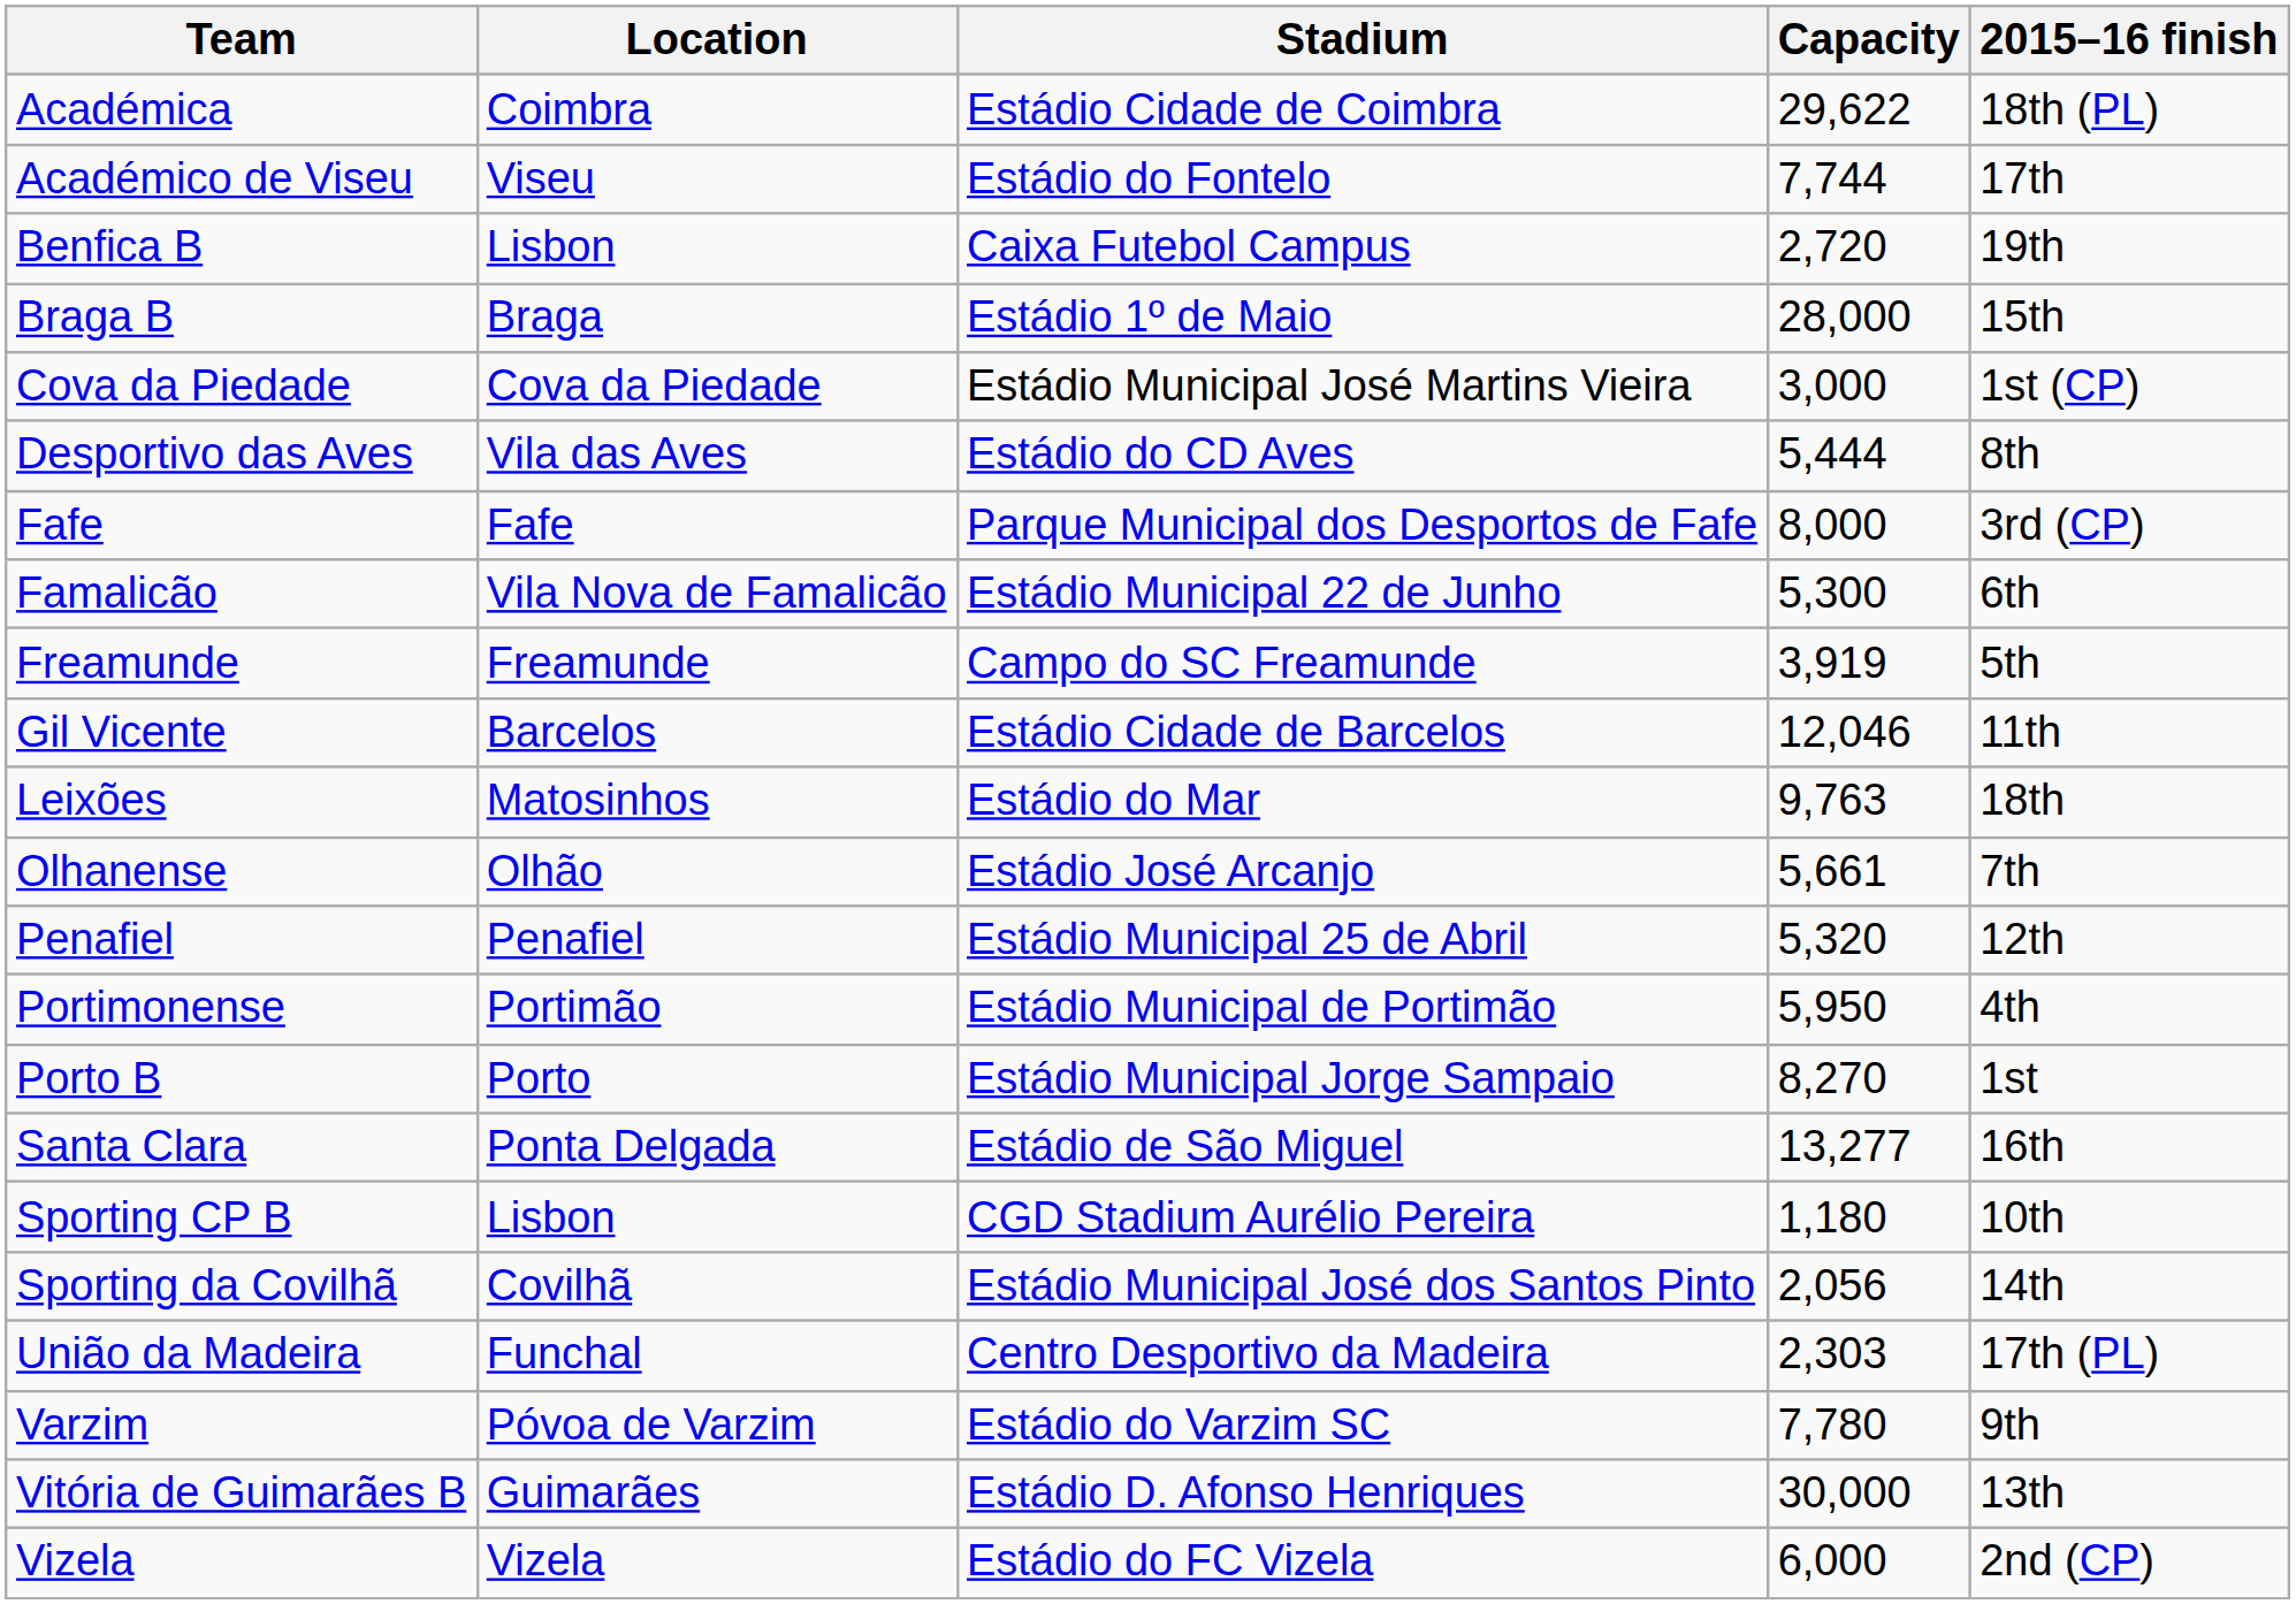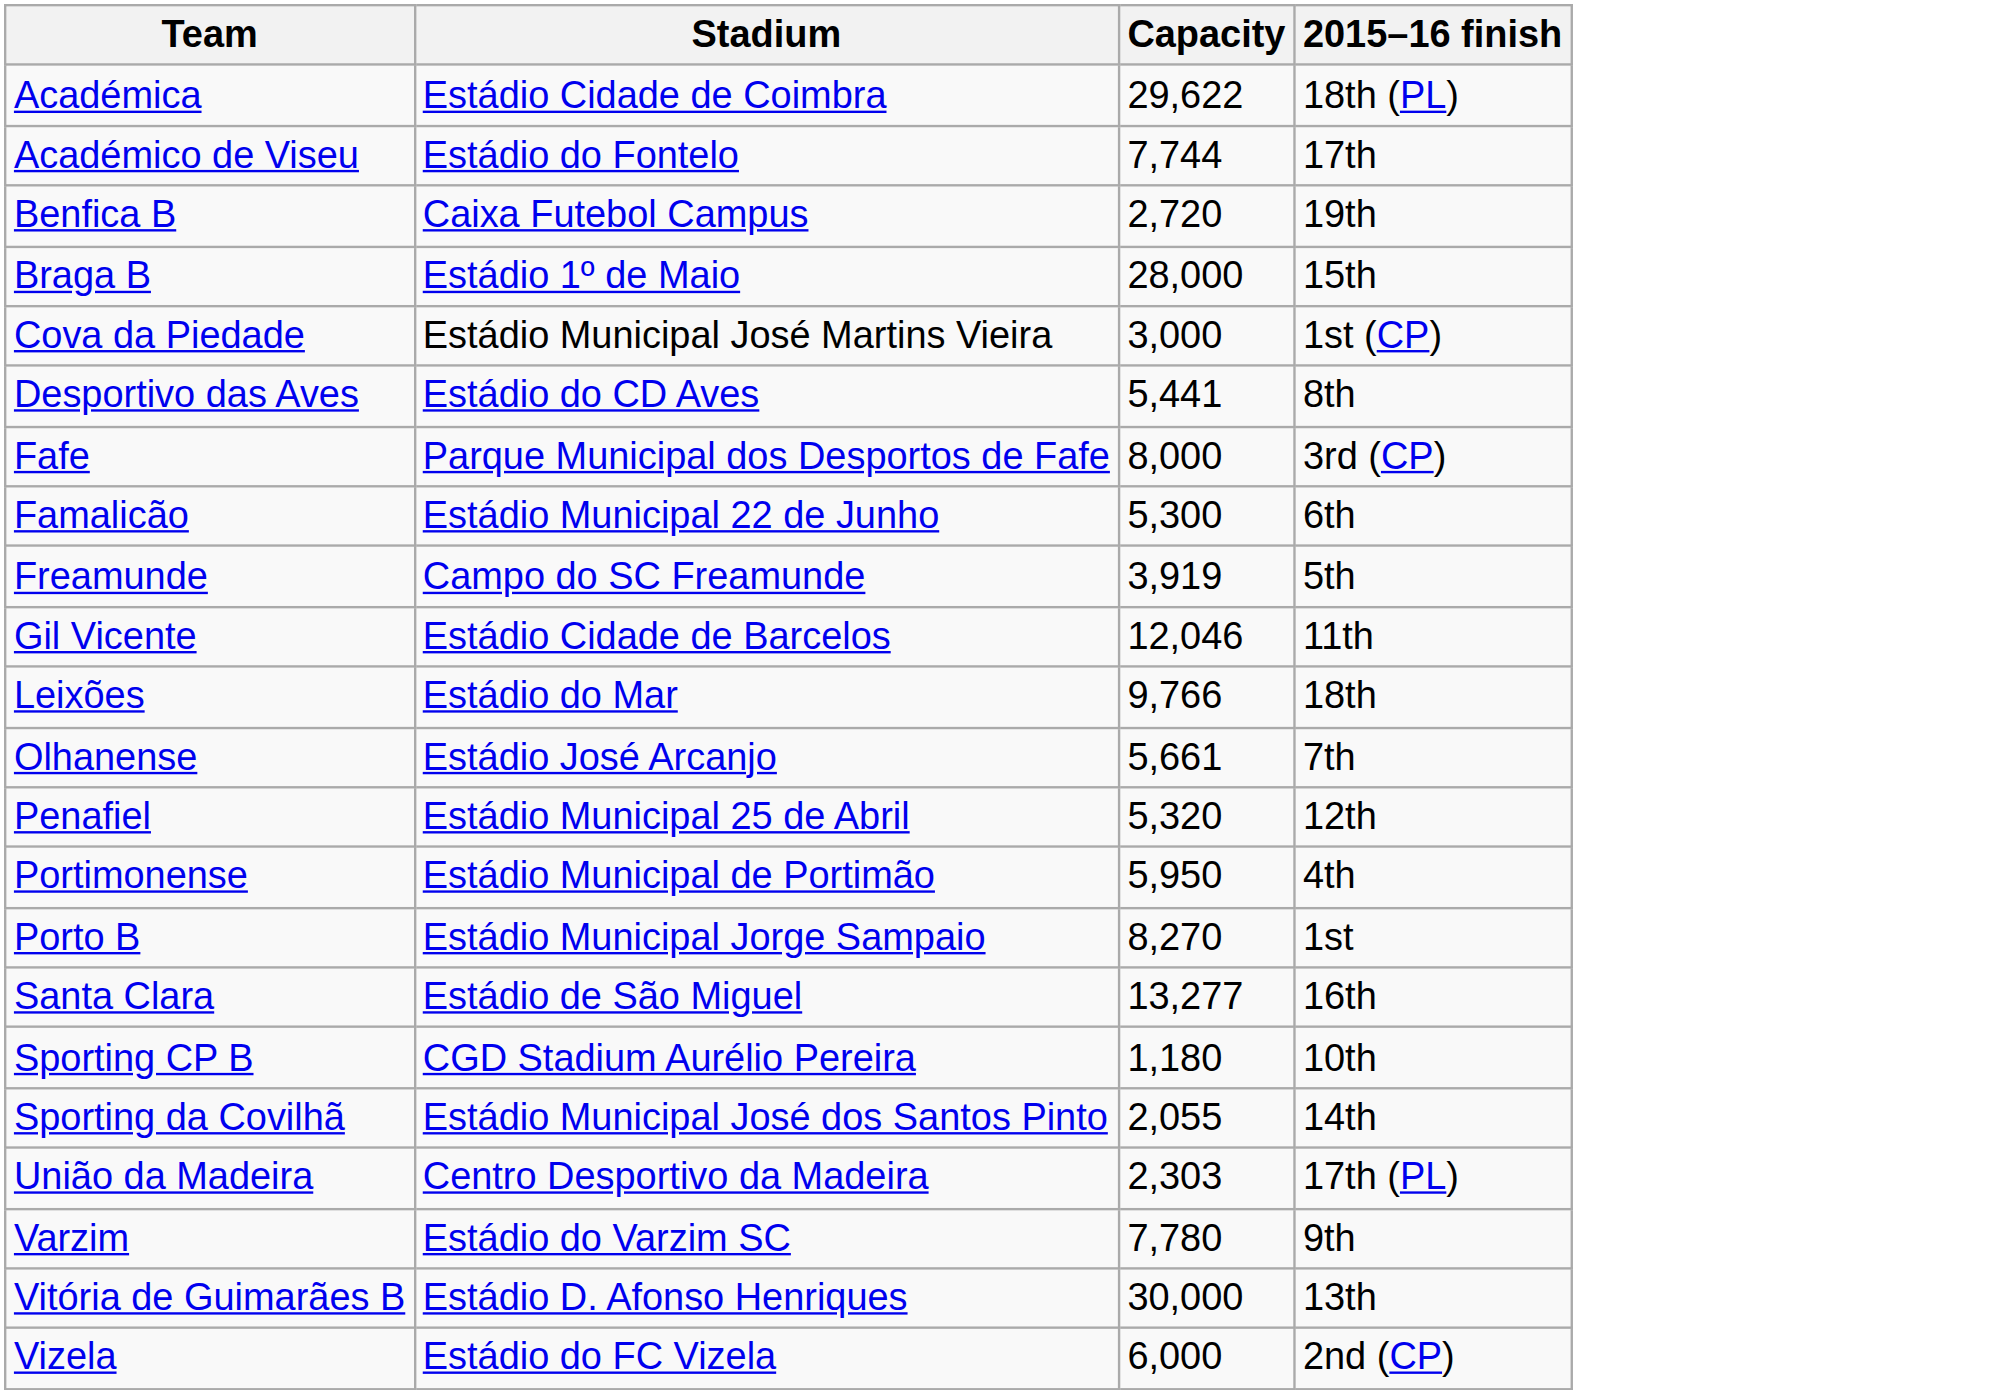- column: Location | Coimbra | Viseu | Lisbon | Braga | Cova da Piedade | Vila das Aves | Fafe | Vila Nova de Famalicão | Freamunde | Barcelos | Matosinhos | Olhão | Penafiel | Portimão | Porto | Ponta Delgada | Lisbon | Covilhã | Funchal | Póvoa de Varzim | Guimarães | Vizela
Desportivo das Aves | Capacity: 5,444 -> 5,441
Leixões | Capacity: 9,763 -> 9,766
Sporting da Covilhã | Capacity: 2,056 -> 2,055
